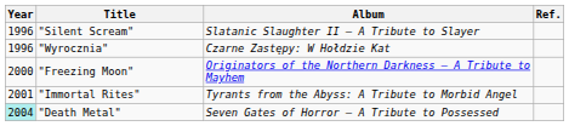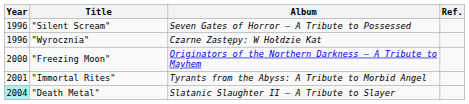"Silent Scream" | Album: Slatanic Slaughter II – A Tribute to Slayer -> Seven Gates of Horror – A Tribute to Possessed
"Death Metal" | Album: Seven Gates of Horror – A Tribute to Possessed -> Slatanic Slaughter II – A Tribute to Slayer
